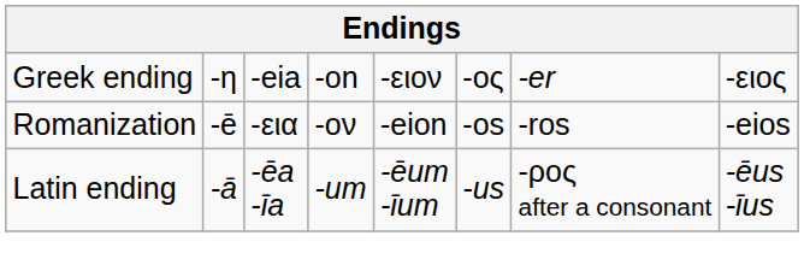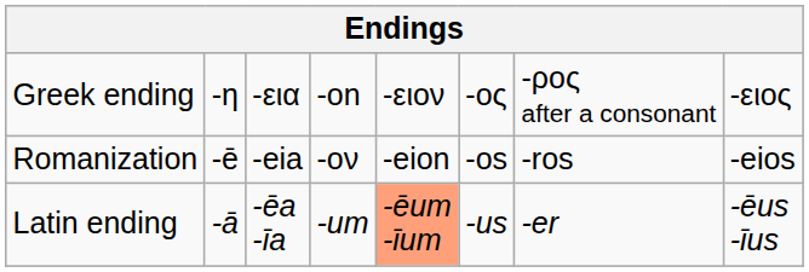Greek ending | column 3: -eia -> -εια
Greek ending | column 7: -er -> -ρος after a consonant
Romanization | column 3: -εια -> -eia
Latin ending | column 5: no background -> lightsalmon background
Latin ending | column 7: -ρος after a consonant -> -er
